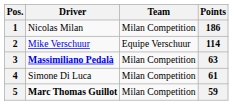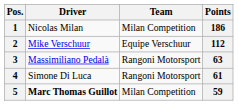2 | Points: 114 -> 112
3 | Driver: bold -> normal
3 | Team: Milan Competition -> Rangoni Motorsport
4 | Team: Milan Competition -> Rangoni Motorsport
